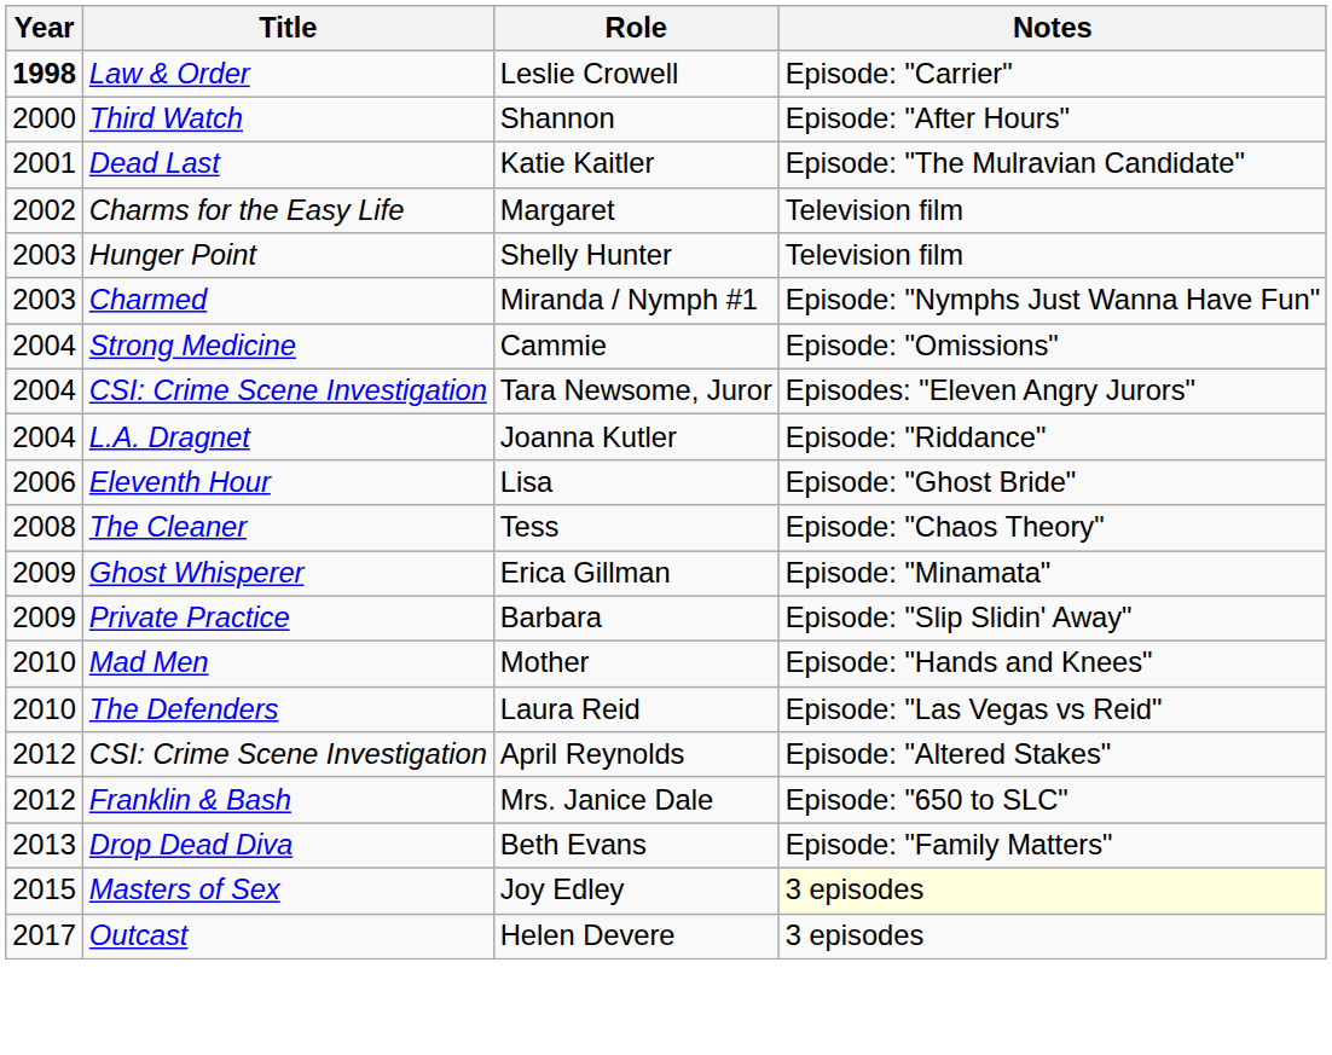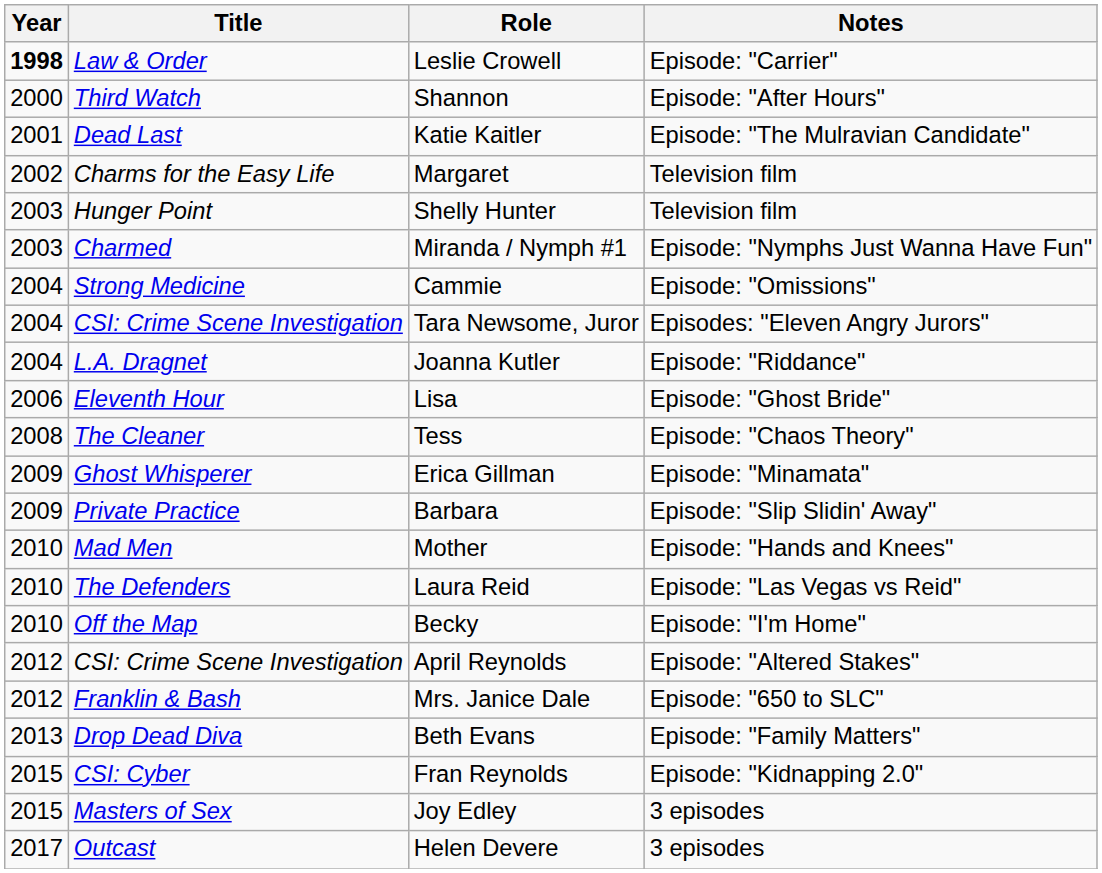+ row: 2010 | Off the Map | Becky | Episode: "I'm Home"
+ row: 2015 | CSI: Cyber | Fran Reynolds | Episode: "Kidnapping 2.0"
Joy Edley | Notes: lightyellow background -> no background
